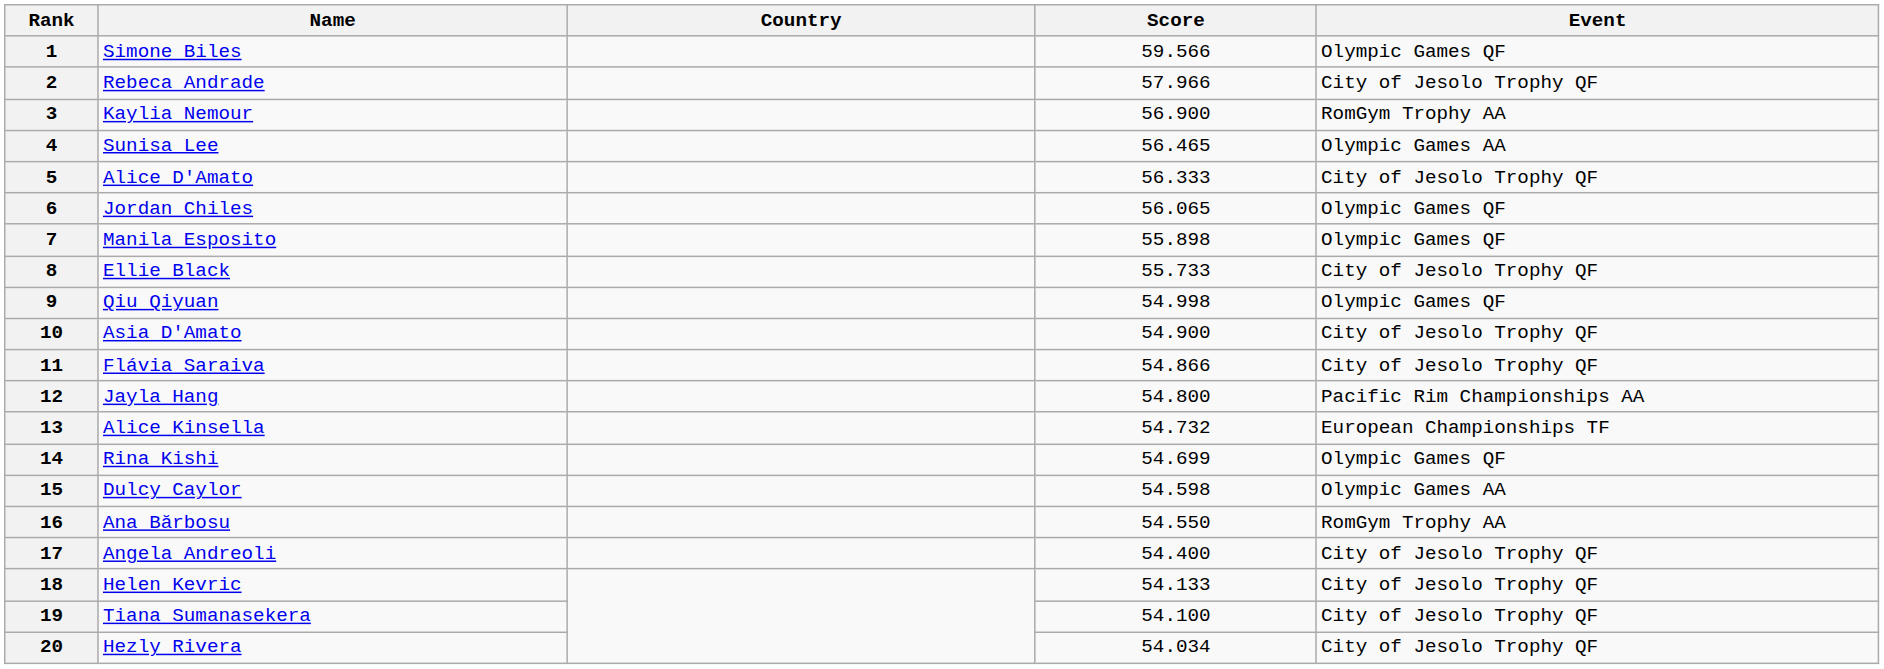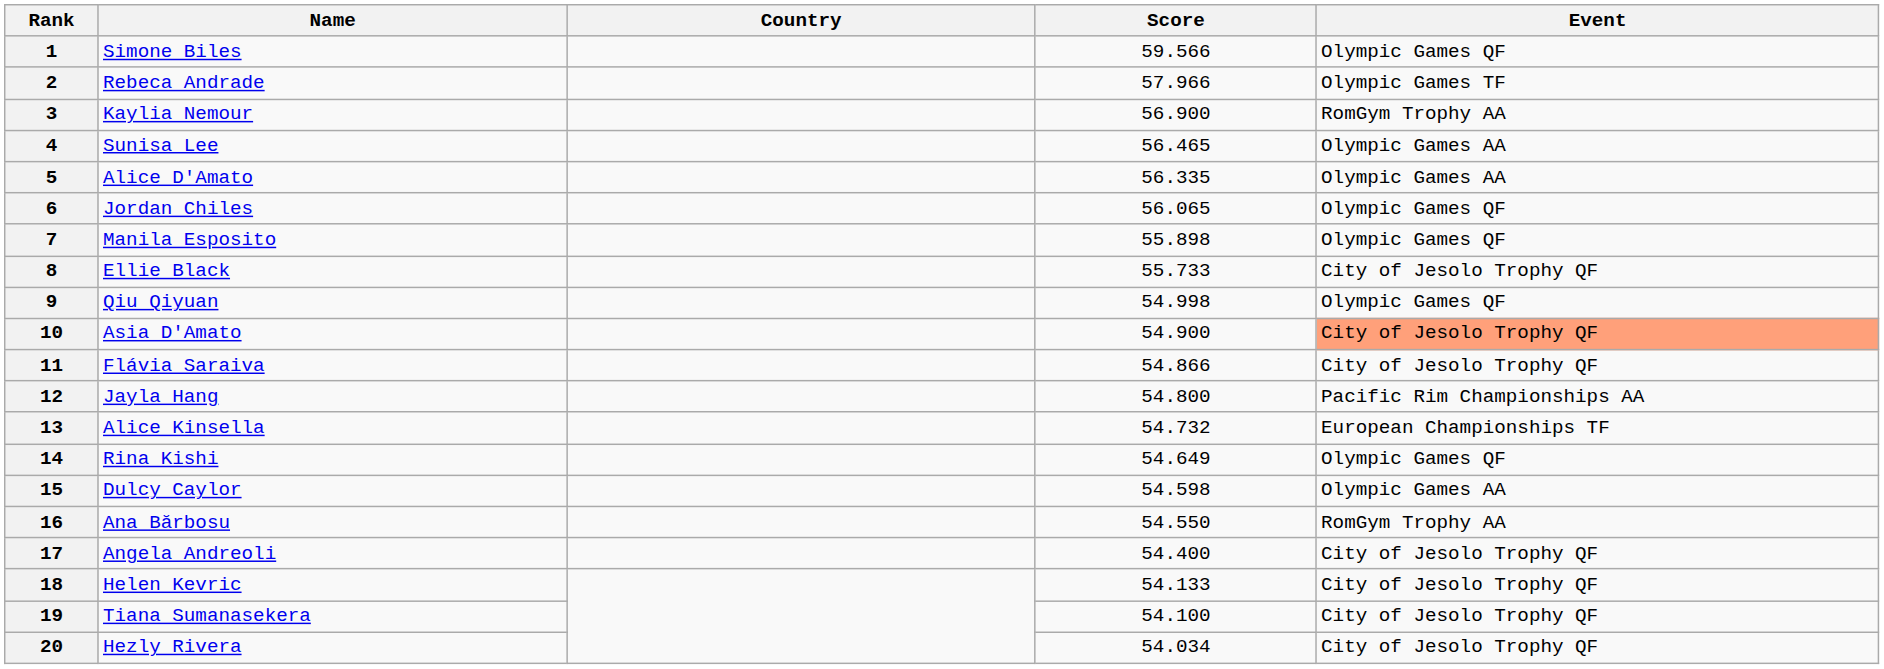2 | Event: City of Jesolo Trophy QF -> Olympic Games TF
5 | Score: 56.333 -> 56.335
5 | Event: City of Jesolo Trophy QF -> Olympic Games AA
10 | Event: no background -> lightsalmon background
14 | Score: 54.699 -> 54.649
